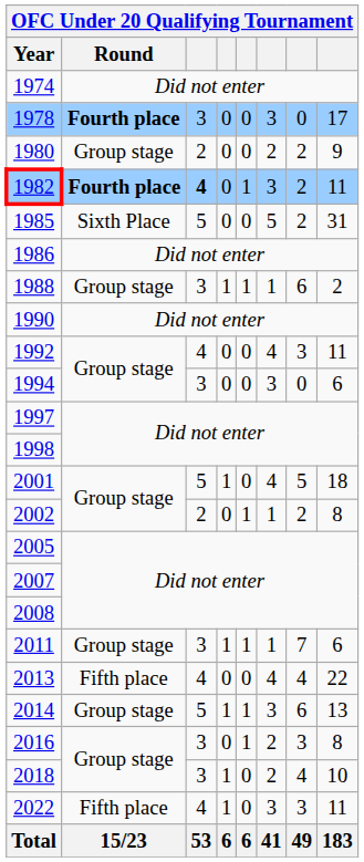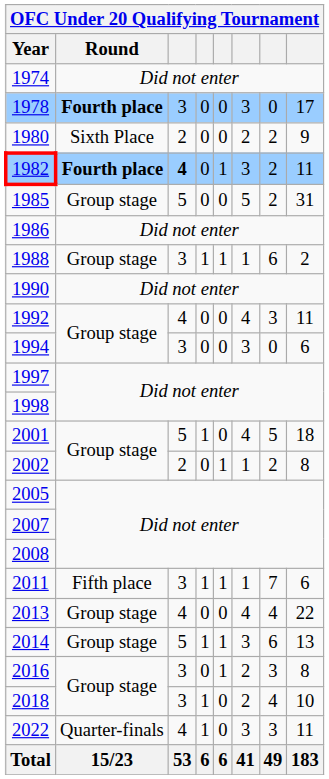1980 | Round: Group stage -> Sixth Place
1985 | Round: Sixth Place -> Group stage
2011 | Round: Group stage -> Fifth place
2013 | Round: Fifth place -> Group stage
2022 | Round: Fifth place -> Quarter-finals
